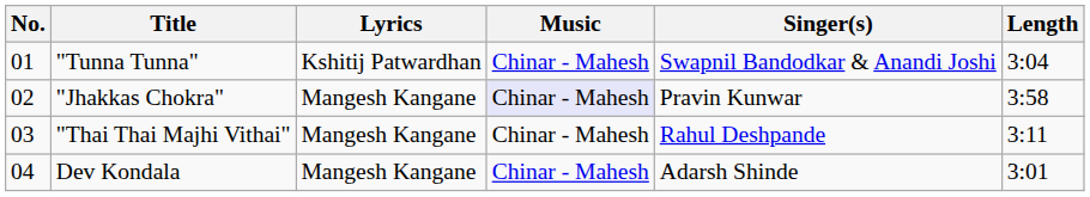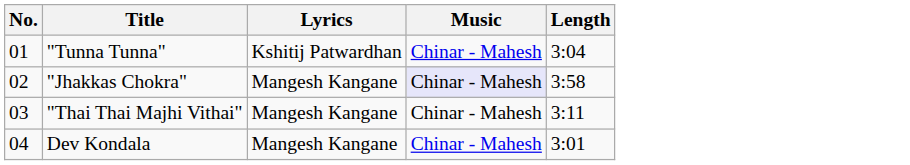- column: Singer(s) | Swapnil Bandodkar & Anandi Joshi | Pravin Kunwar | Rahul Deshpande | Adarsh Shinde
